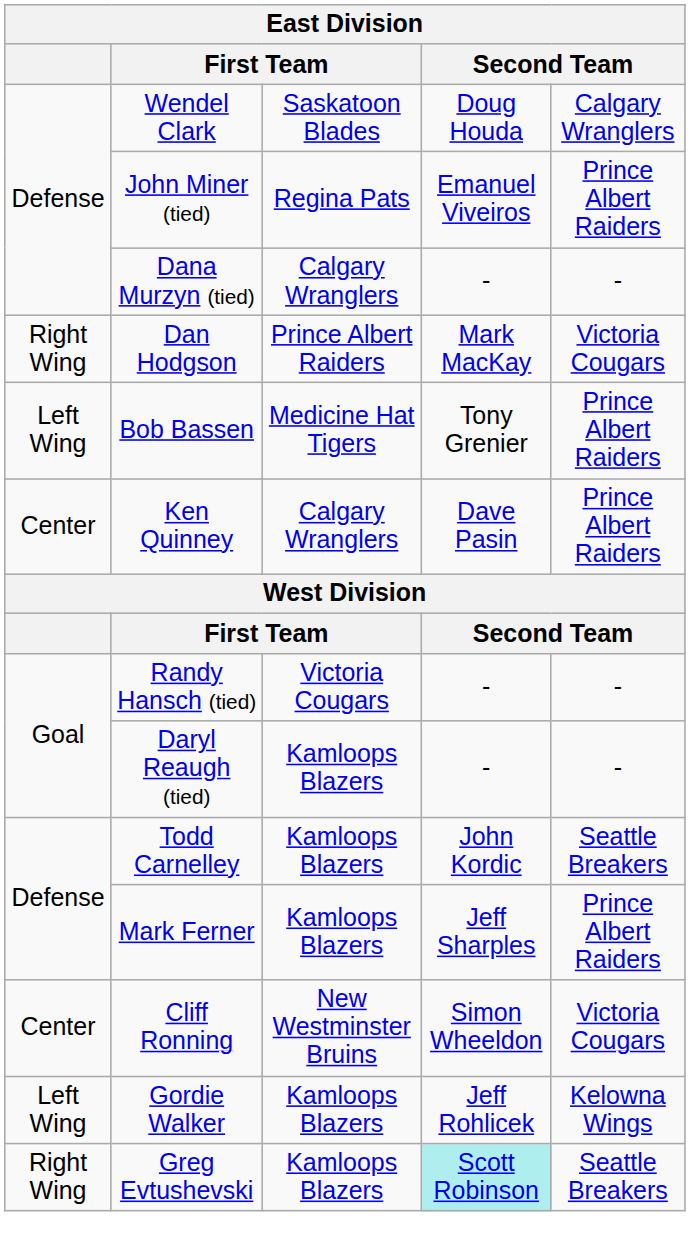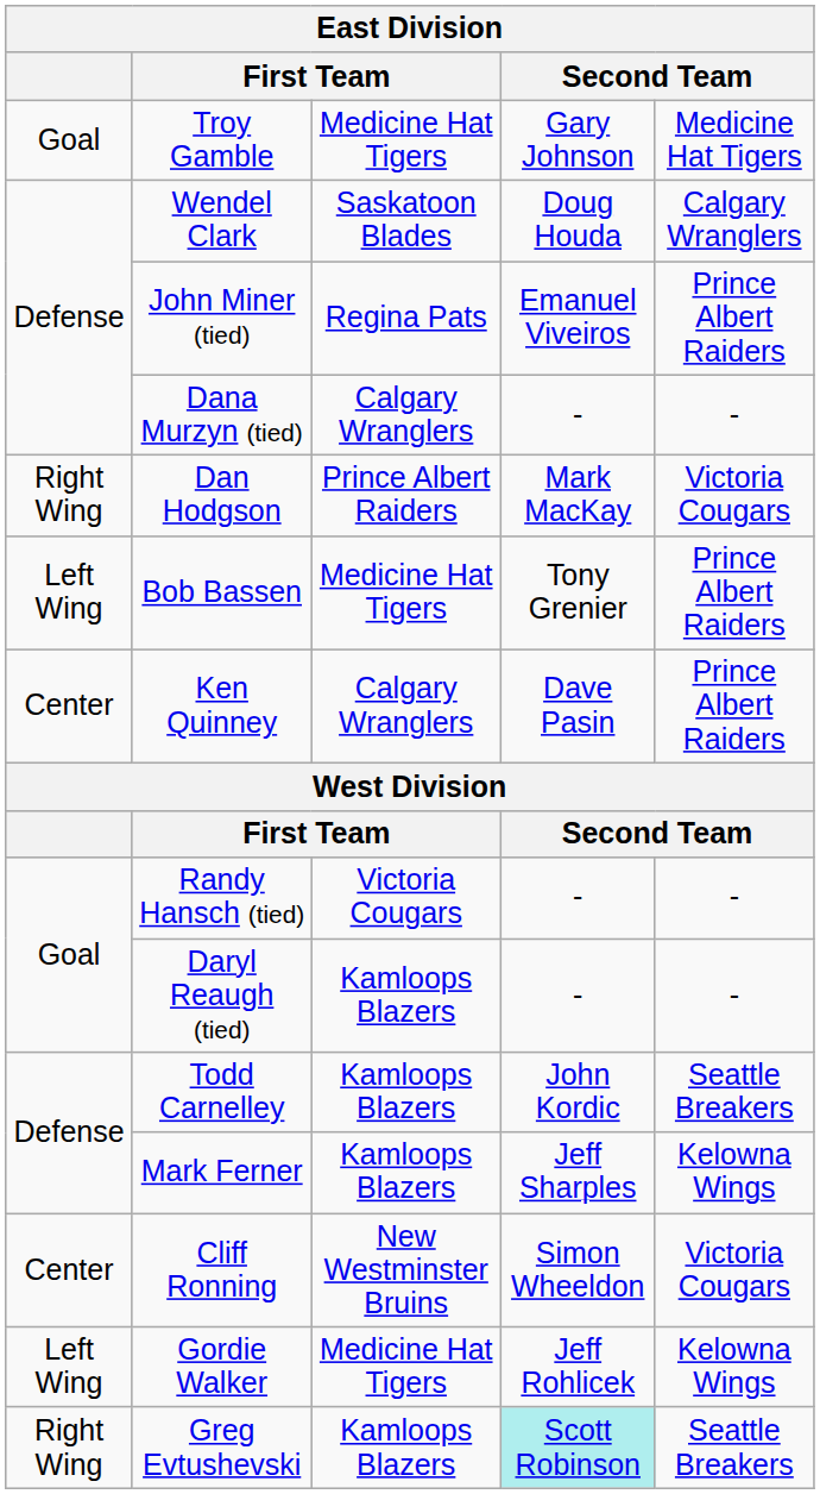+ row: Goal | Troy Gamble | Medicine Hat Tigers | Gary Johnson | Medicine Hat Tigers
Mark Ferner | column 5: Prince Albert Raiders -> Kelowna Wings
Gordie Walker | column 3: Kamloops Blazers -> Medicine Hat Tigers
